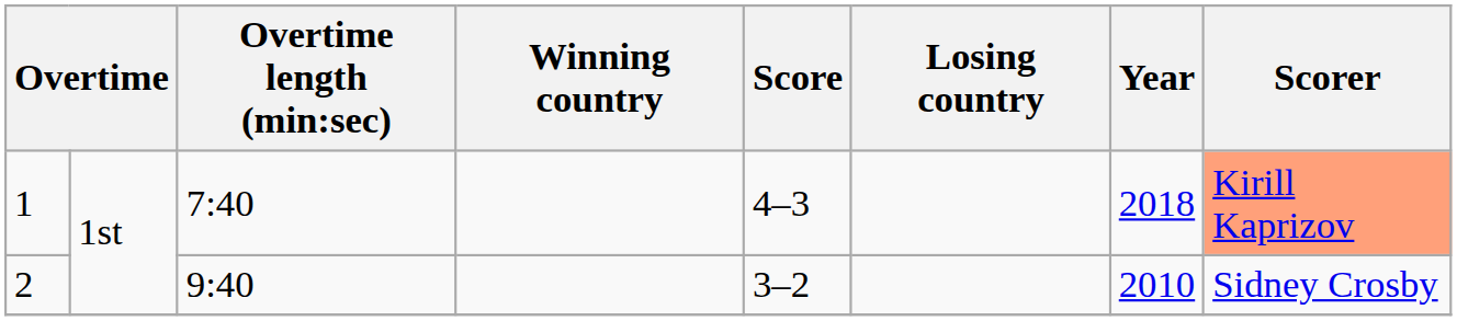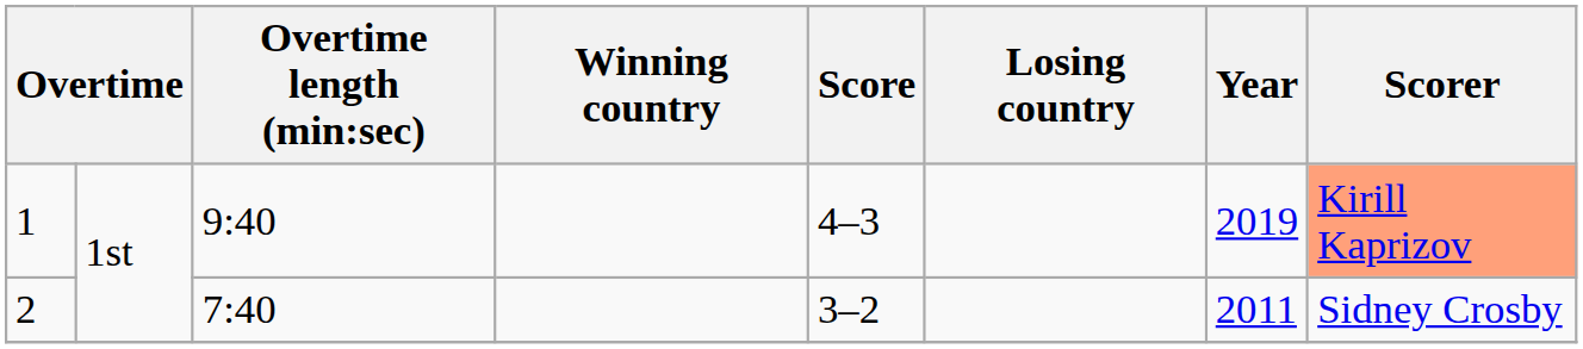1 | Overtime length (min:sec): 7:40 -> 9:40
1 | Year: 2018 -> 2019
2 | Overtime length (min:sec): 9:40 -> 7:40
2 | Year: 2010 -> 2011
